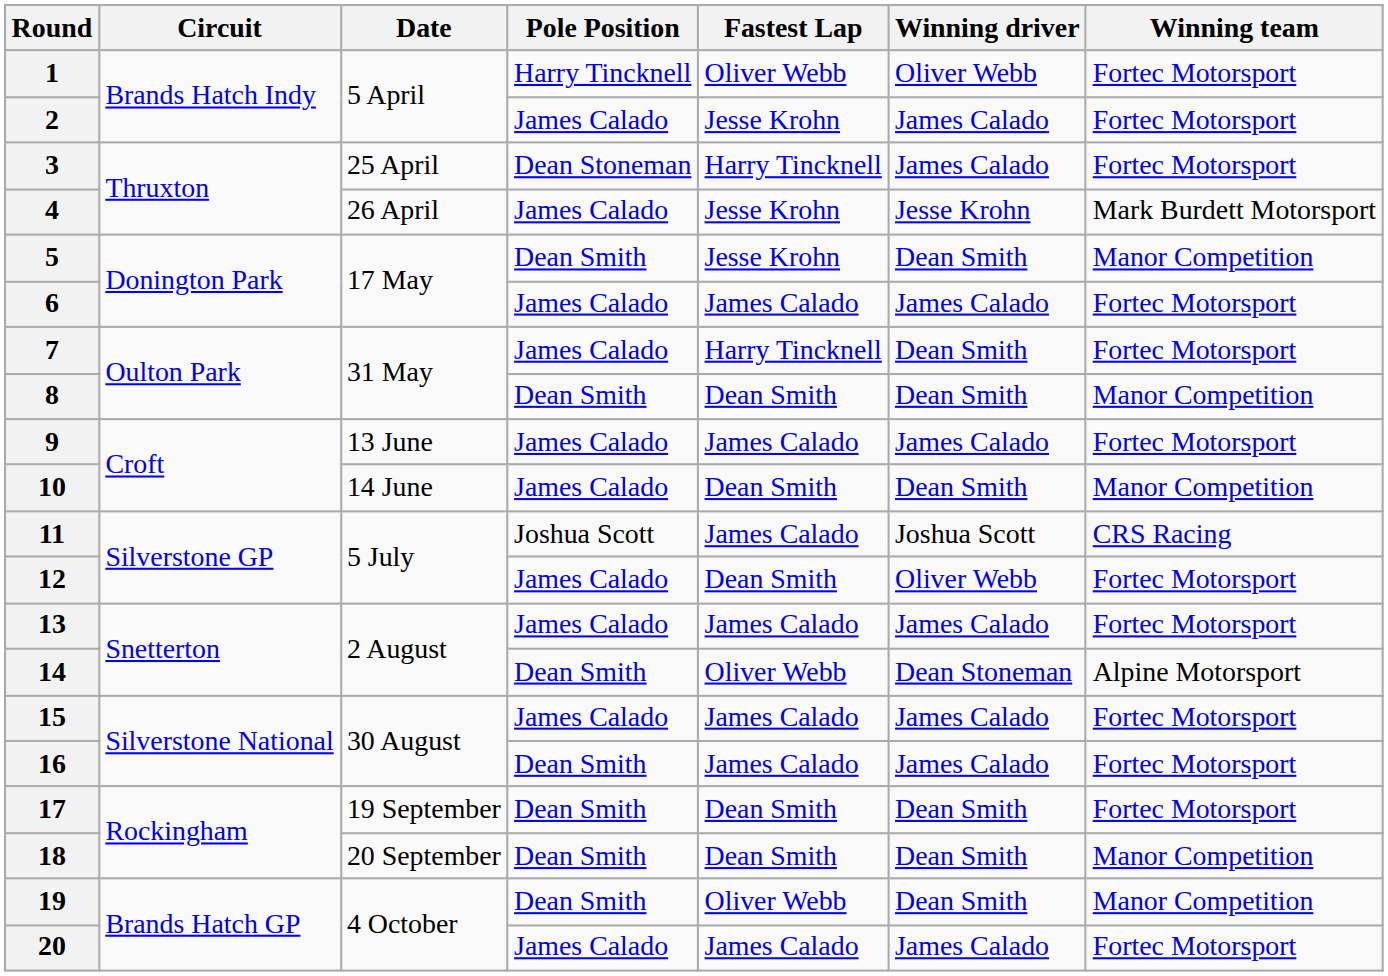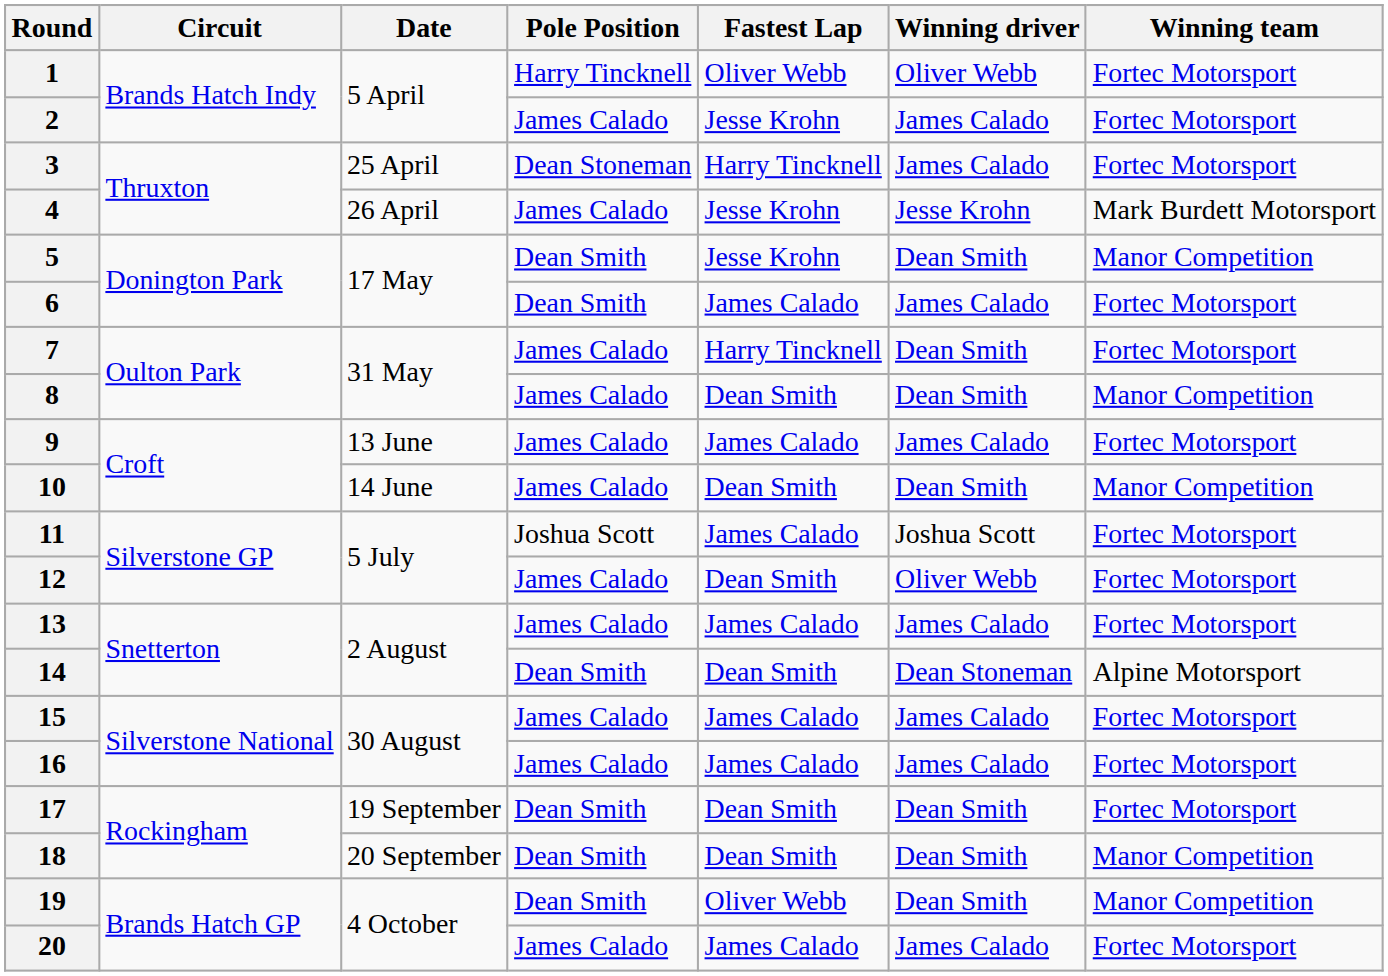6 | Pole Position: James Calado -> Dean Smith
8 | Pole Position: Dean Smith -> James Calado
11 | Winning team: CRS Racing -> Fortec Motorsport
14 | Fastest Lap: Oliver Webb -> Dean Smith
16 | Pole Position: Dean Smith -> James Calado
